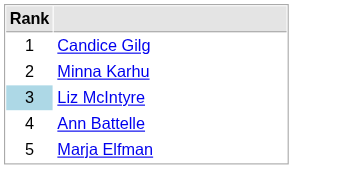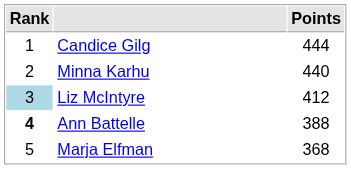+ column: Points | 444 | 440 | 412 | 388 | 368
Ann Battelle | Rank: normal -> bold
